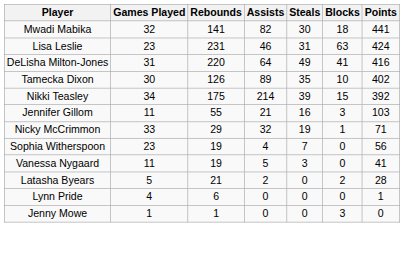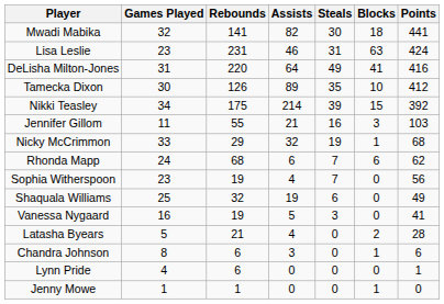Tamecka Dixon | Points: 402 -> 412
Nicky McCrimmon | Points: 71 -> 68
+ row: Rhonda Mapp | 24 | 68 | 6 | 7 | 6 | 62
+ row: Shaquala Williams | 25 | 32 | 19 | 6 | 0 | 49
Vanessa Nygaard | Games Played: 11 -> 16
Latasha Byears | Assists: 2 -> 4
+ row: Chandra Johnson | 8 | 6 | 3 | 0 | 1 | 6
Jenny Mowe | Blocks: 3 -> 1
